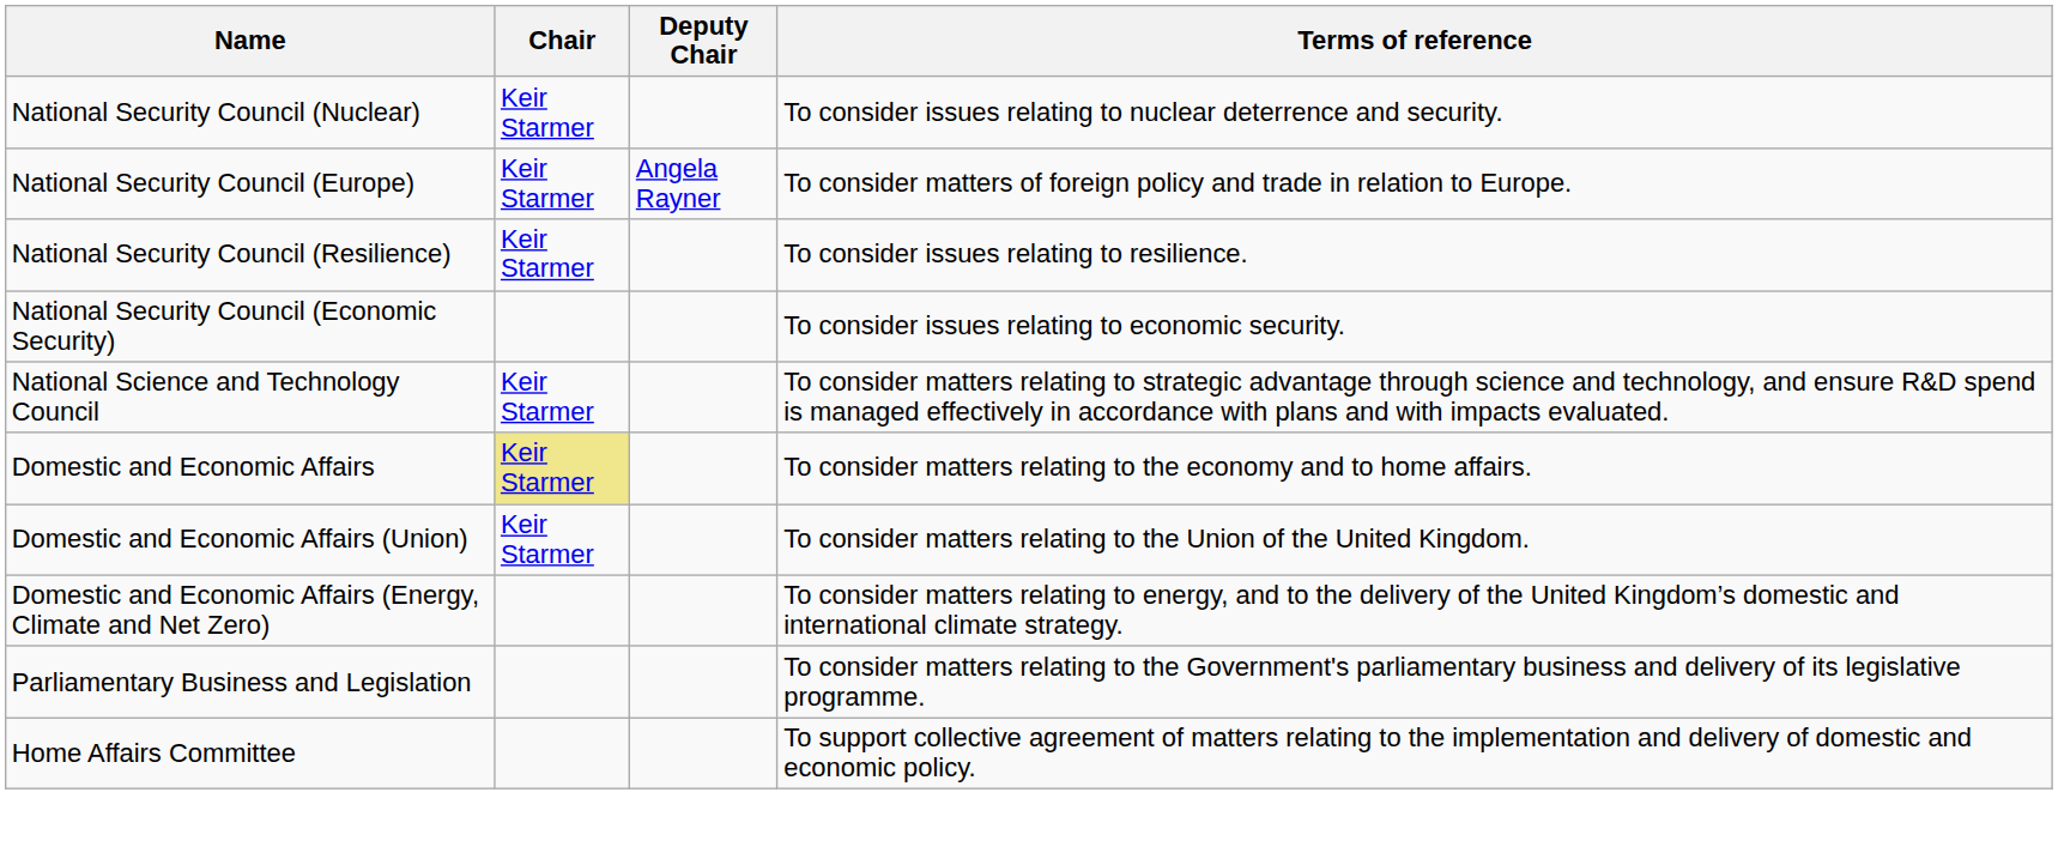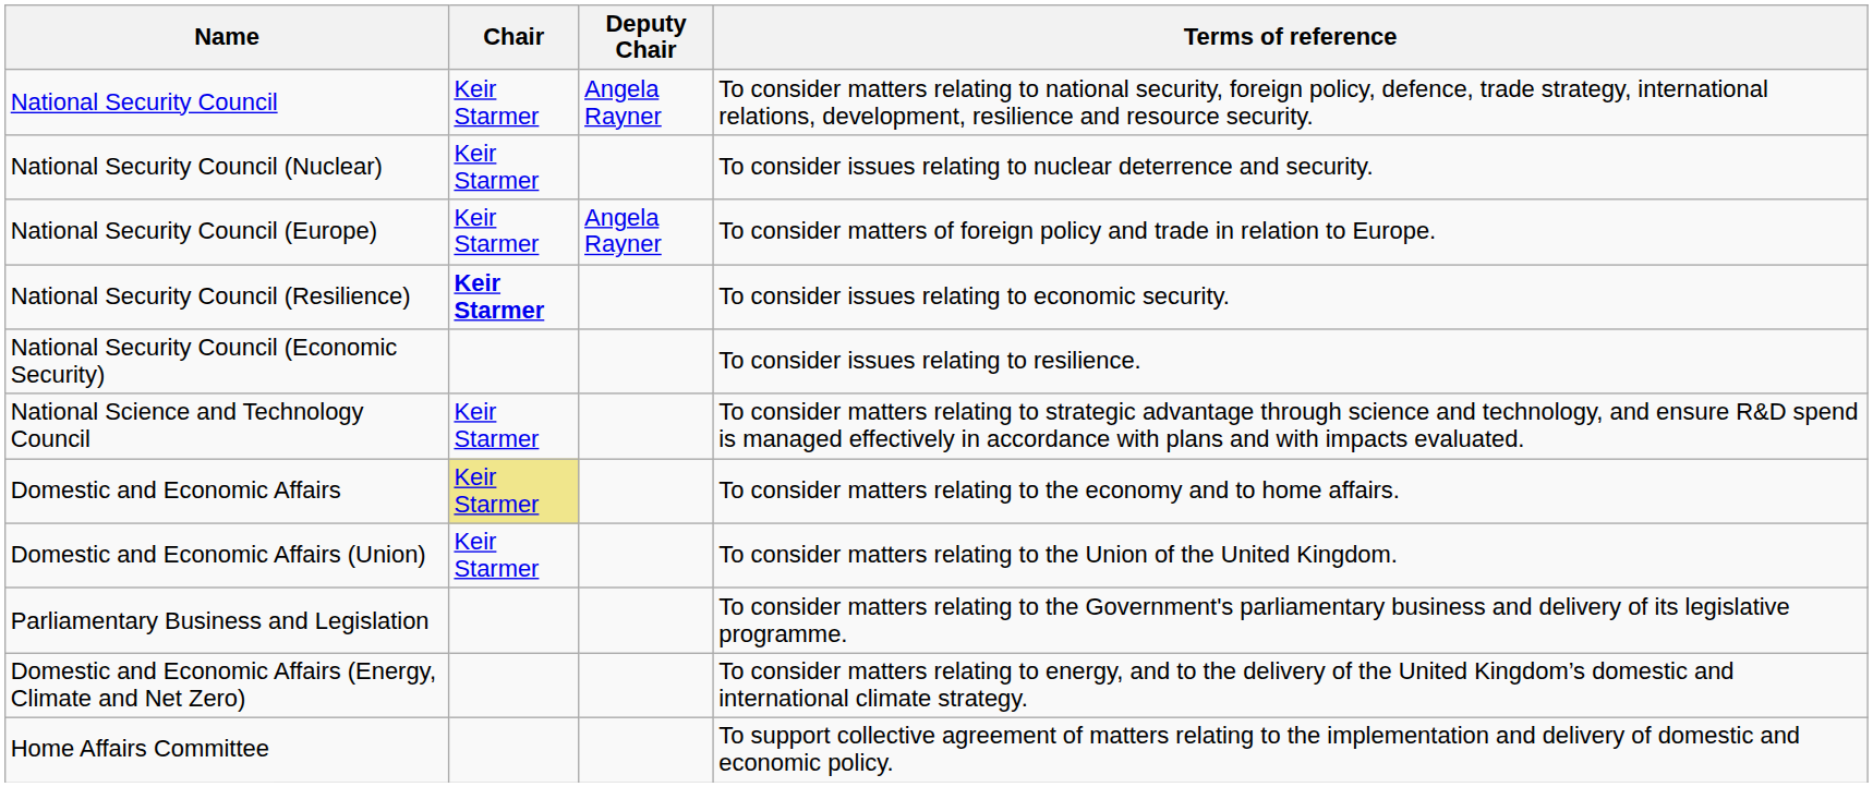+ row: National Security Council | Keir Starmer | Angela Rayner | To consider matters relating to national security, foreign policy, defence, trade strategy, international relations, development, resilience and resource security.
National Security Council (Resilience) | Chair: normal -> bold
National Security Council (Resilience) | Terms of reference: To consider issues relating to resilience. -> To consider issues relating to economic security.
National Security Council (Economic Security) | Terms of reference: To consider issues relating to economic security. -> To consider issues relating to resilience.
rows swapped: Domestic and Economic Affairs (Energy, Climate and Net Zero) <-> Parliamentary Business and Legislation
